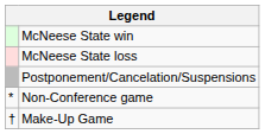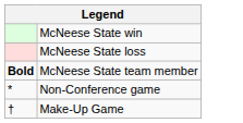- row: Postponement/Cancelation/Suspensions
+ row: Bold | McNeese State team member
